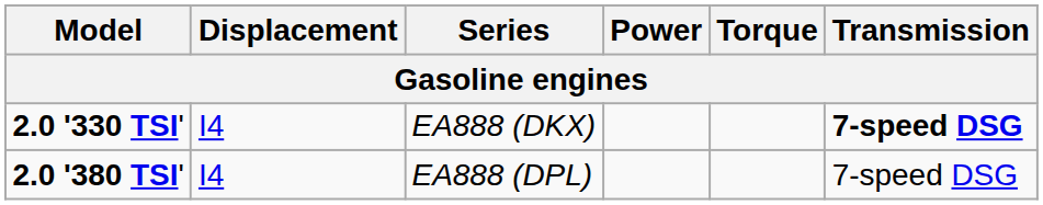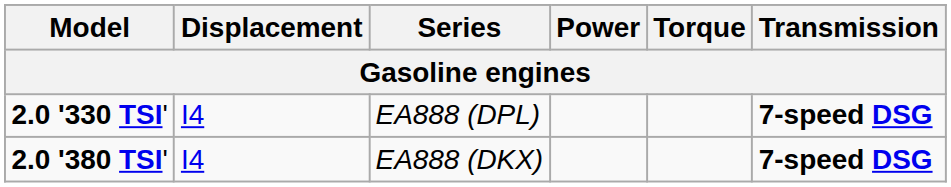2.0 '330 TSI' | Series: EA888 (DKX) -> EA888 (DPL)
2.0 '380 TSI' | Series: EA888 (DPL) -> EA888 (DKX)
2.0 '380 TSI' | Transmission: normal -> bold
